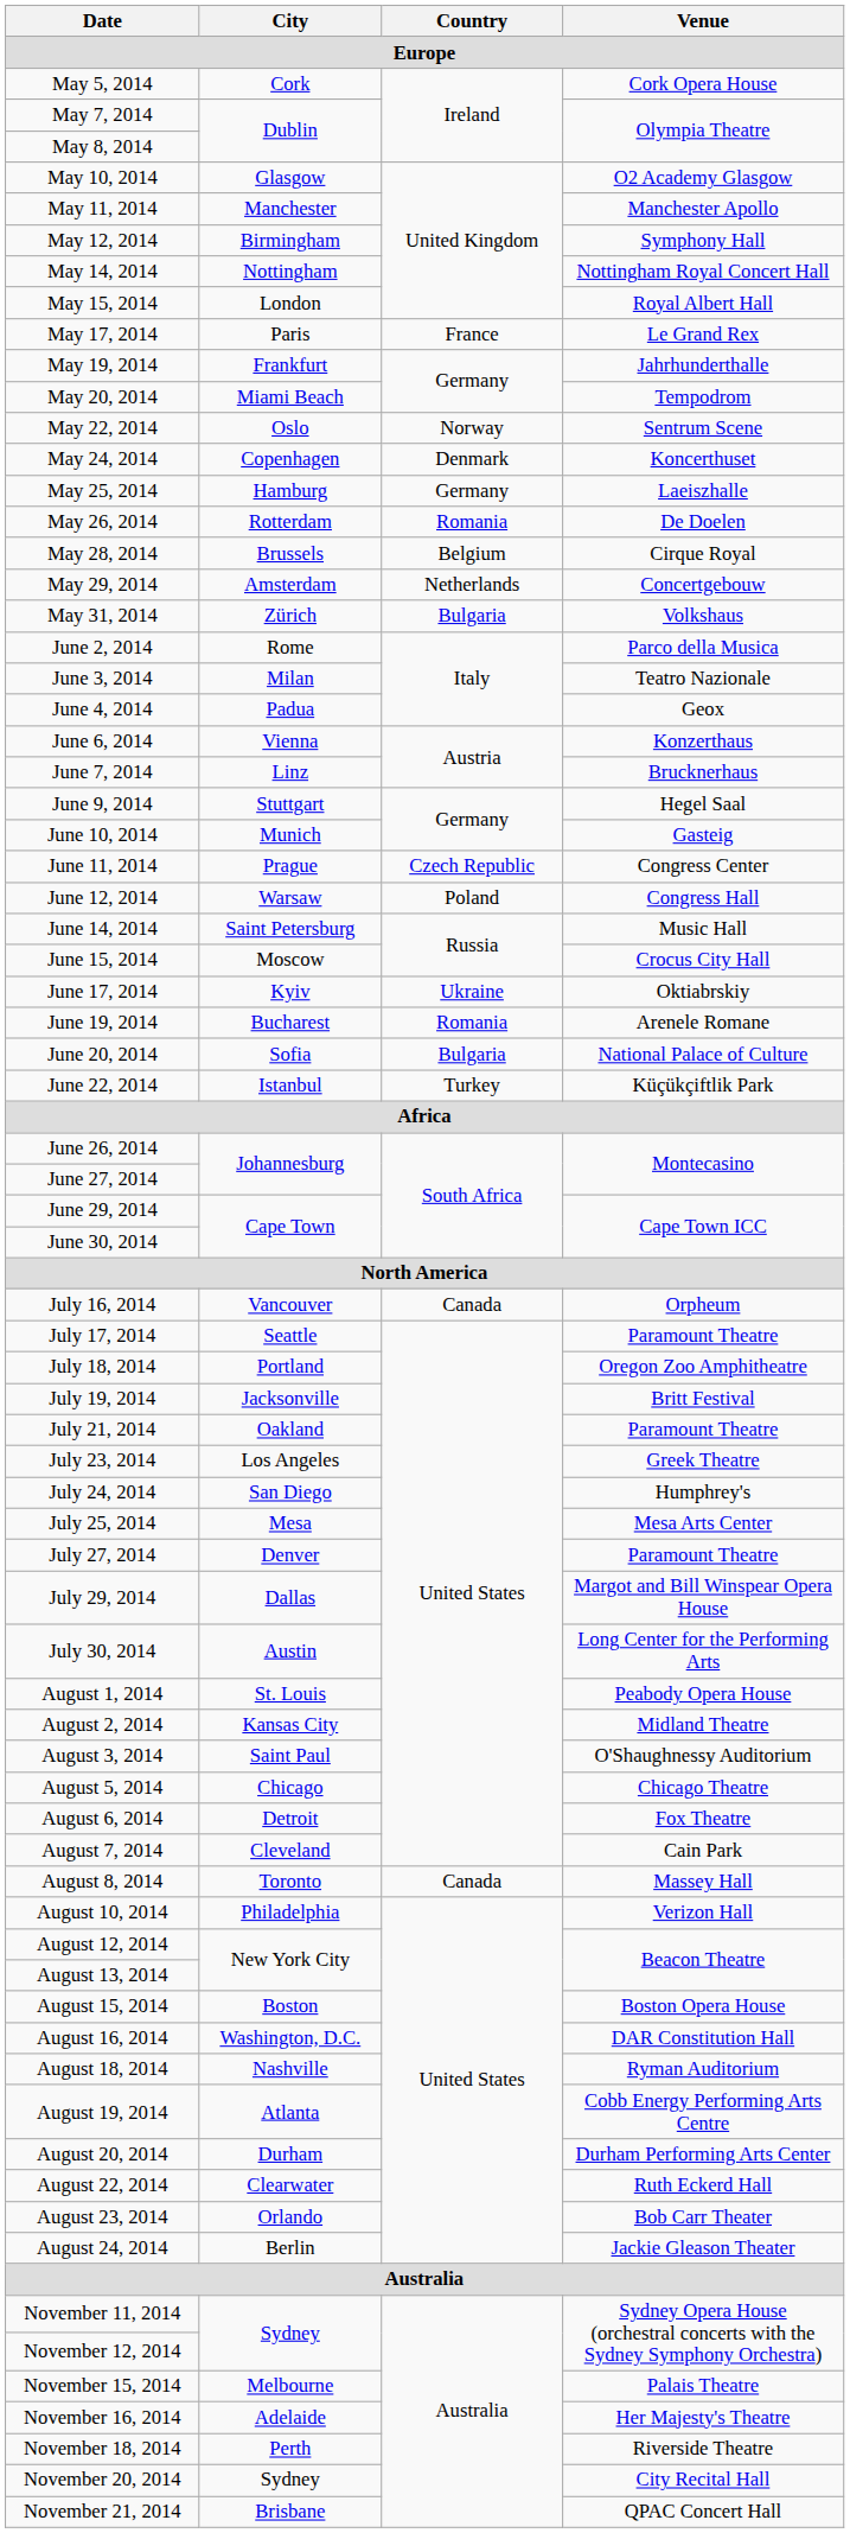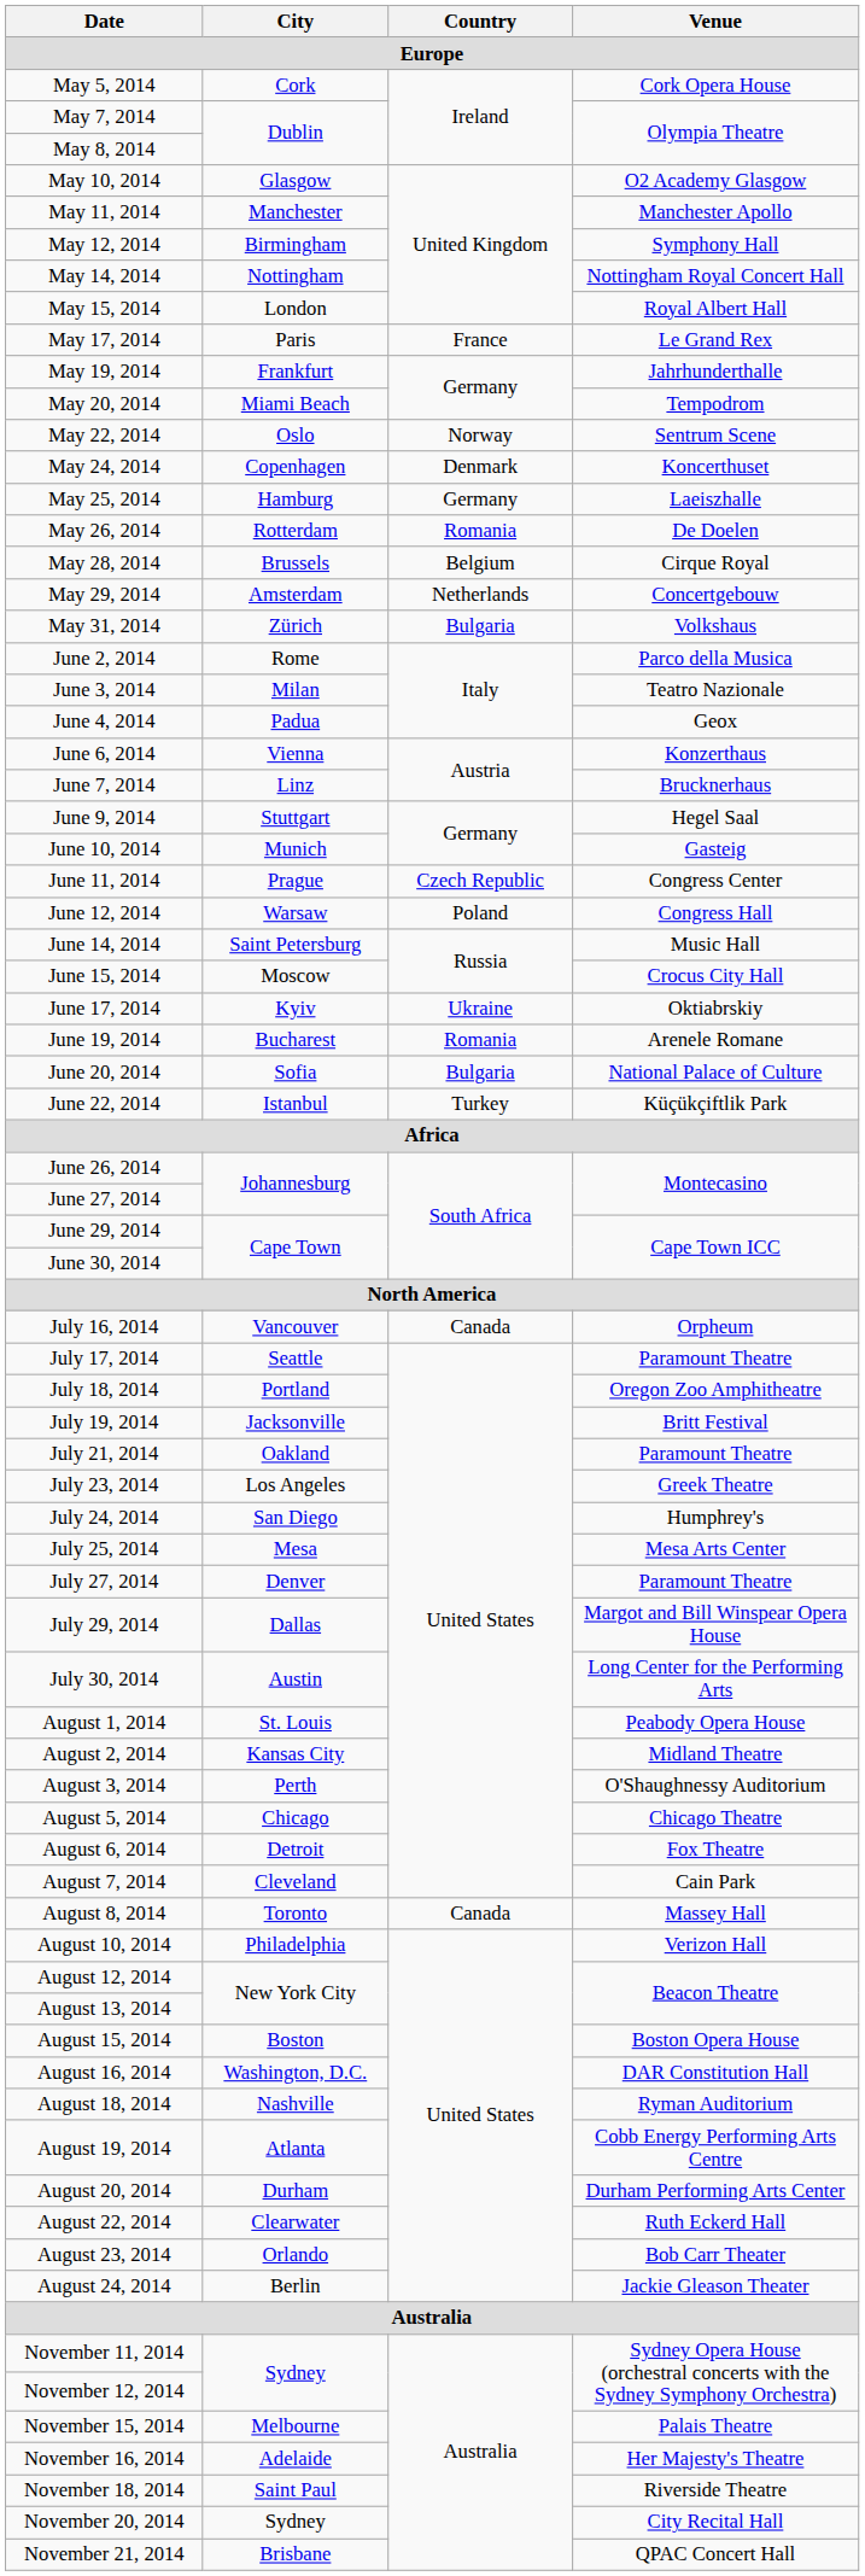August 3, 2014 | City: Saint Paul -> Perth
November 18, 2014 | City: Perth -> Saint Paul
